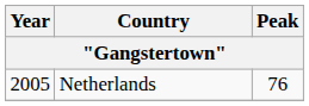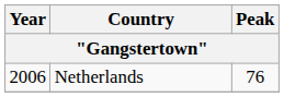Netherlands | Year: 2005 -> 2006
